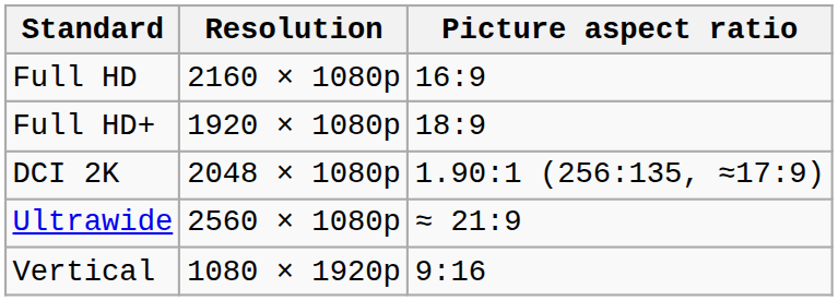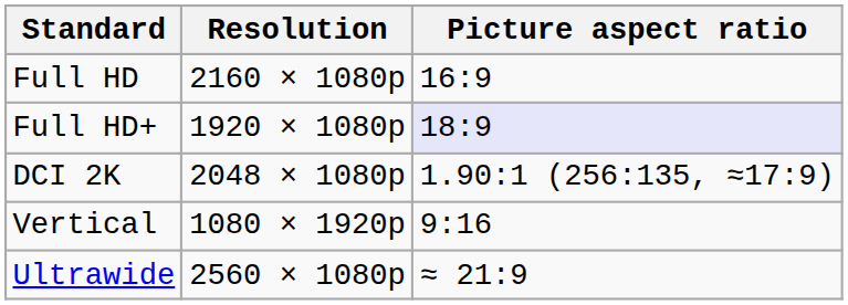Full HD+ | Picture aspect ratio: no background -> lavender background
rows swapped: Ultrawide <-> Vertical
